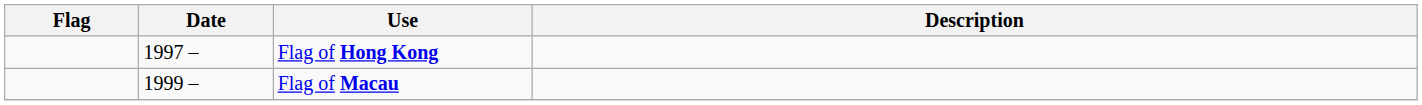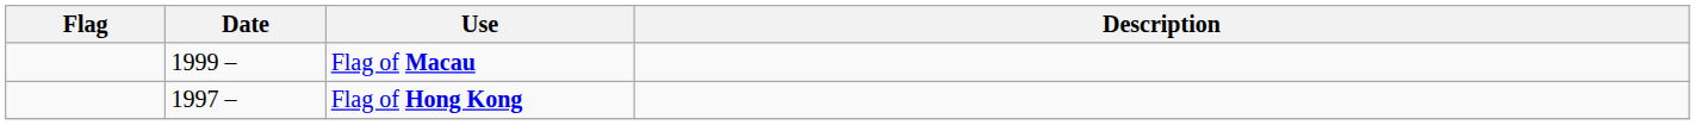rows swapped: Flag of Hong Kong <-> Flag of Macau
